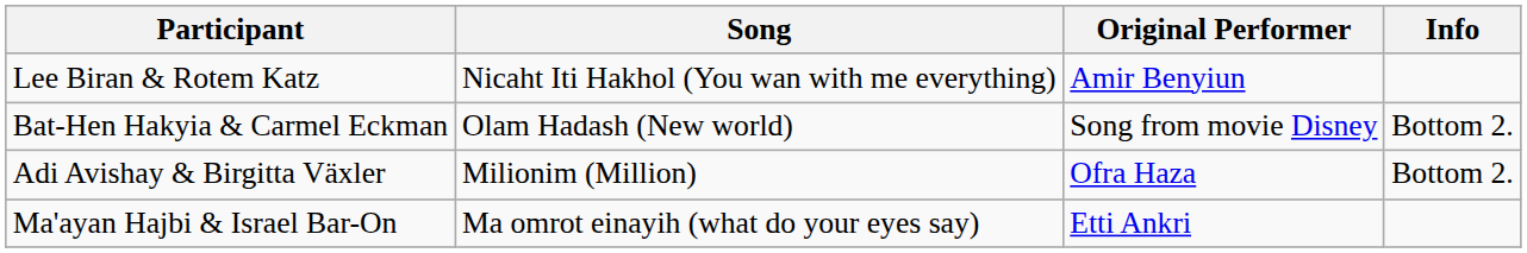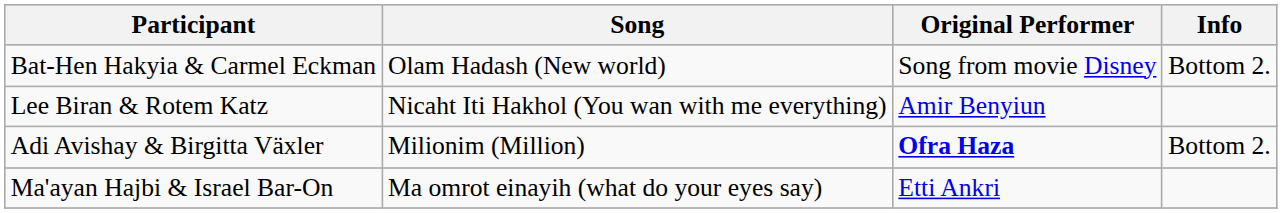rows swapped: Lee Biran & Rotem Katz <-> Bat-Hen Hakyia & Carmel Eckman
Adi Avishay & Birgitta Växler | Original Performer: normal -> bold
